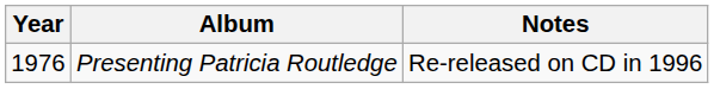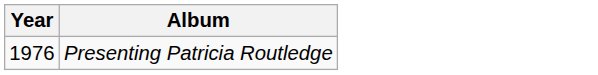- column: Notes | Re-released on CD in 1996
